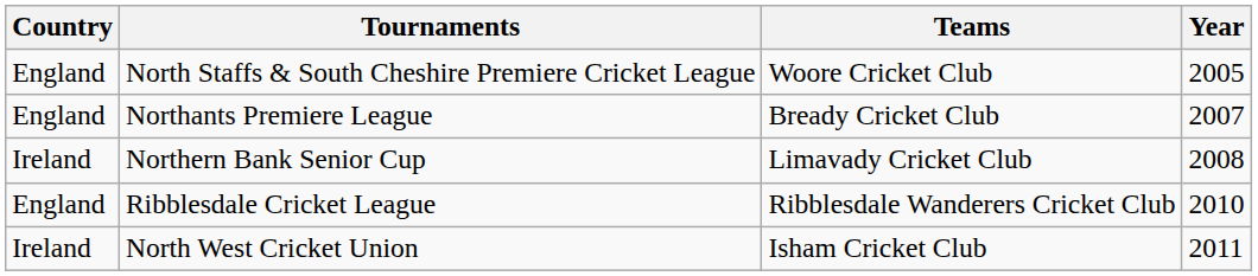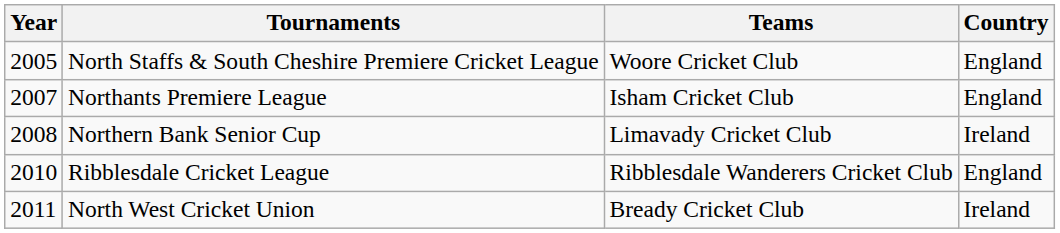columns swapped: Year <-> Country
Northants Premiere League | Teams: Bready Cricket Club -> Isham Cricket Club
North West Cricket Union | Teams: Isham Cricket Club -> Bready Cricket Club
